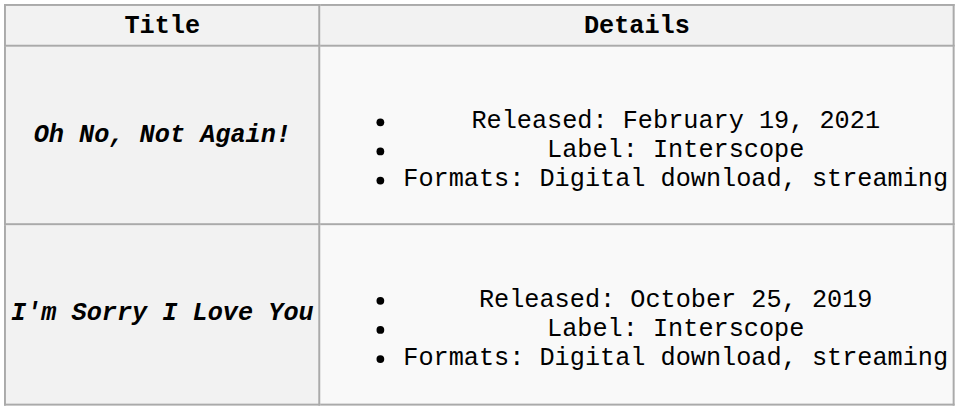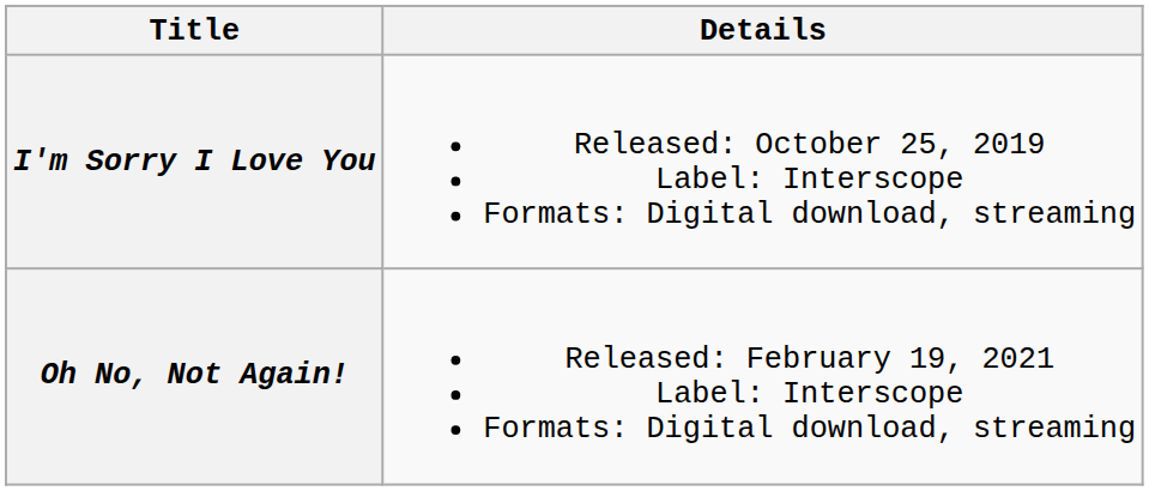rows swapped: I'm Sorry I Love You <-> Oh No, Not Again!
